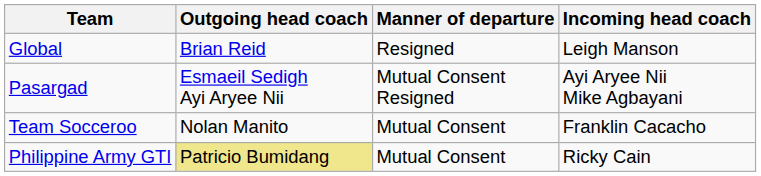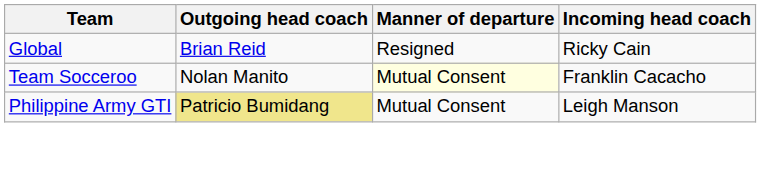Global | Incoming head coach: Leigh Manson -> Ricky Cain
- row: Pasargad | Esmaeil Sedigh Ayi Aryee Nii | Mutual Consent Resigned | Ayi Aryee Nii Mike Agbayani
Team Socceroo | Manner of departure: no background -> lightyellow background
Philippine Army GTI | Incoming head coach: Ricky Cain -> Leigh Manson
